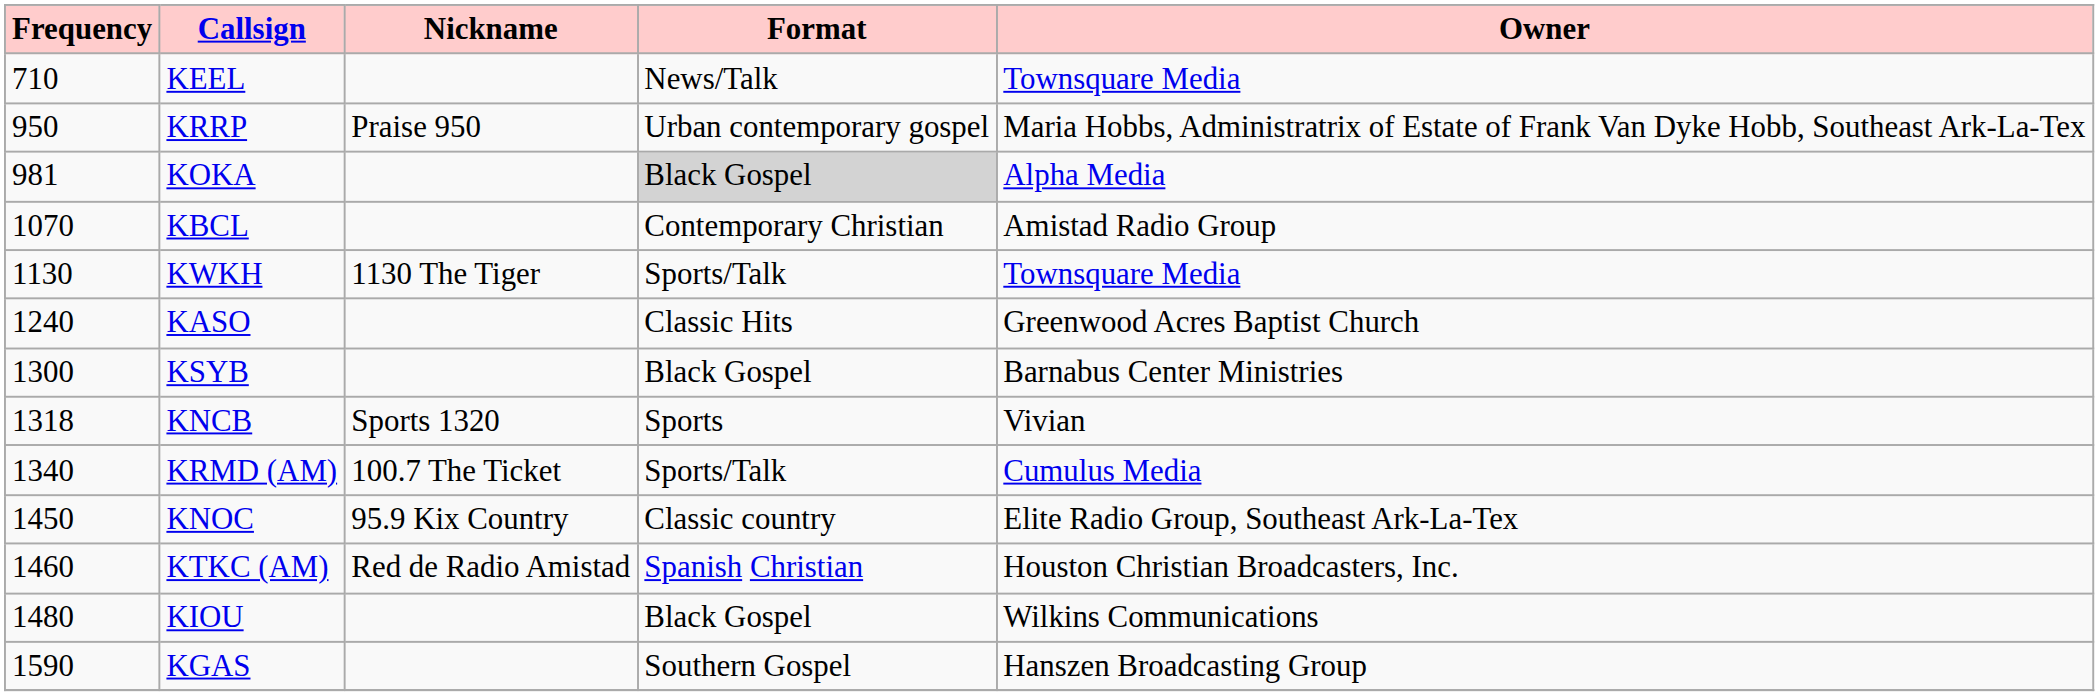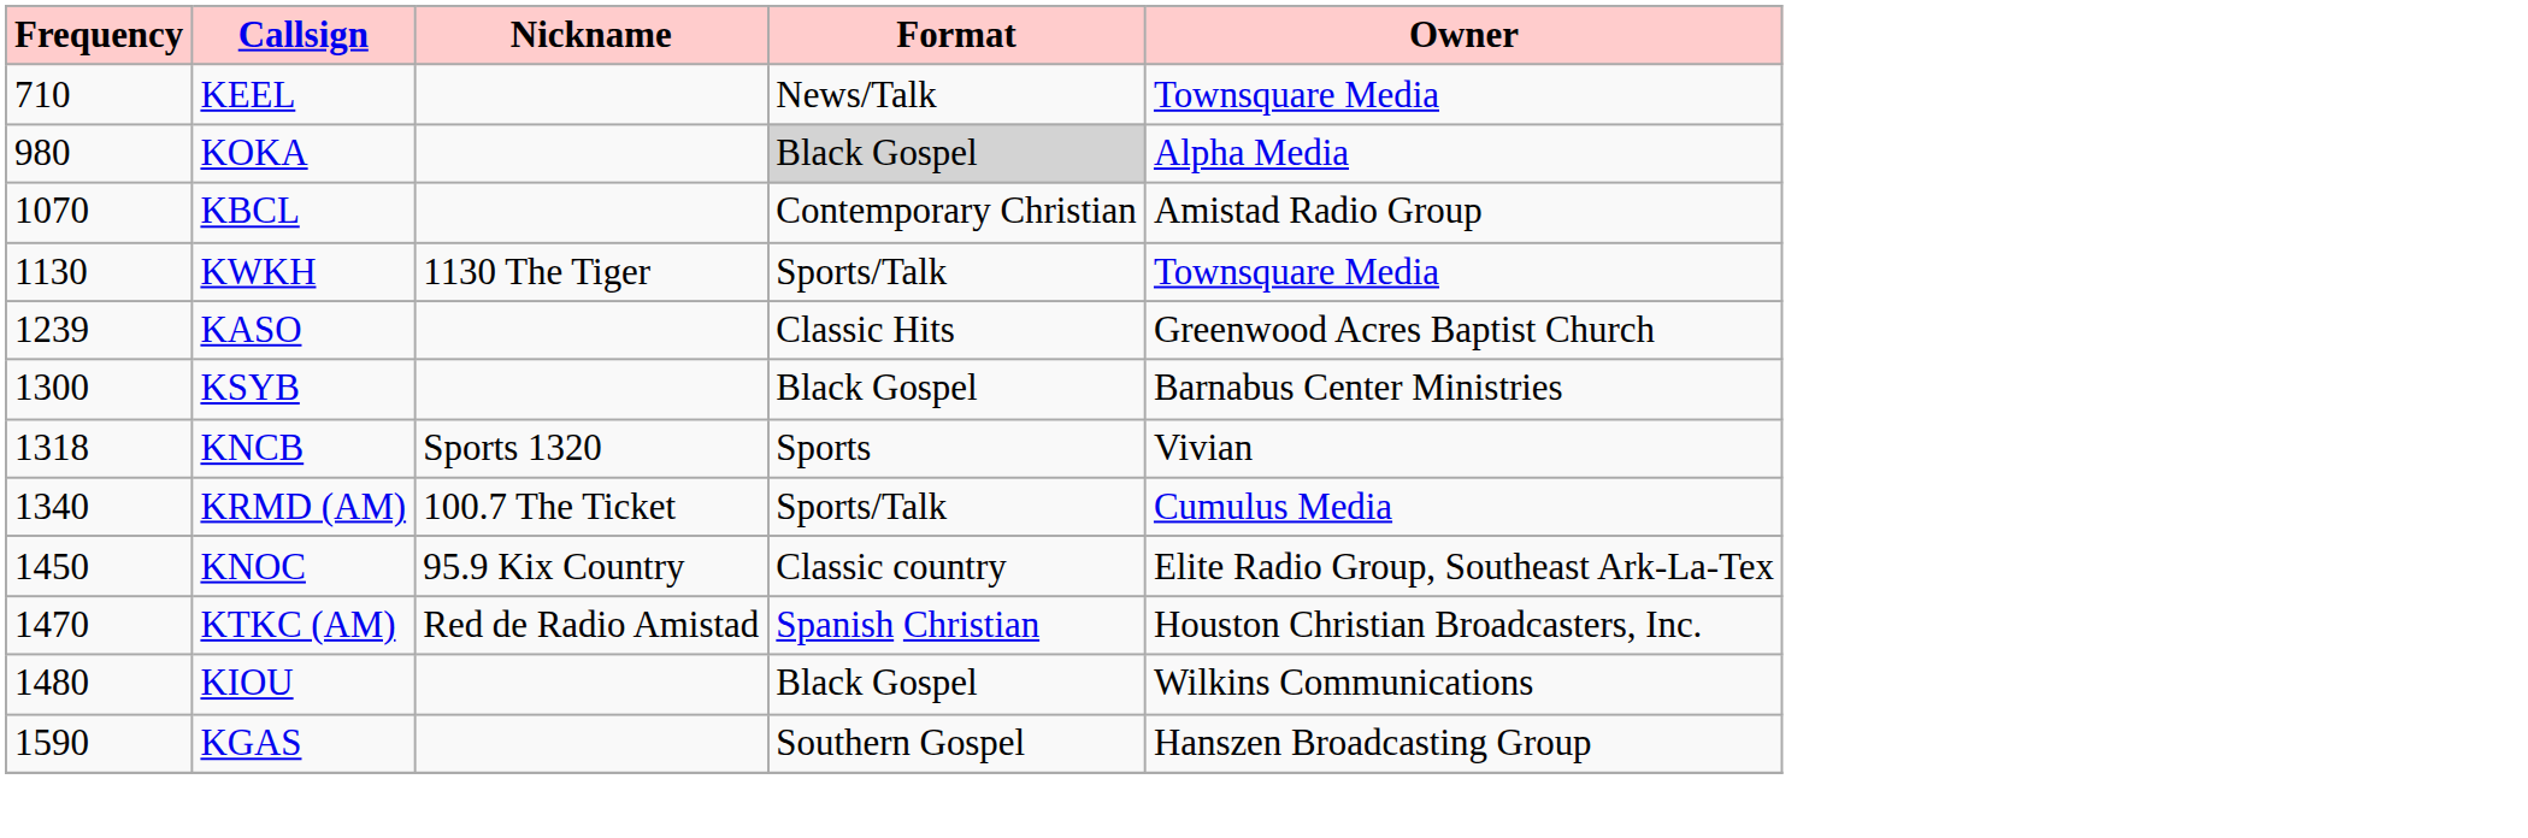- row: 950 | KRRP | Praise 950 | Urban contemporary gospel | Maria Hobbs, Administratrix of Estate of Frank Van Dyke Hobb, Southeast Ark-La-Tex
KOKA | Frequency: 981 -> 980
KASO | Frequency: 1240 -> 1239
KTKC (AM) | Frequency: 1460 -> 1470
